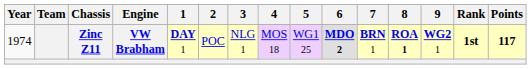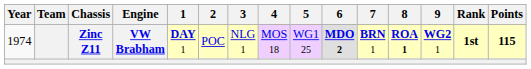Zinc Z11 | Points: 117 -> 115
